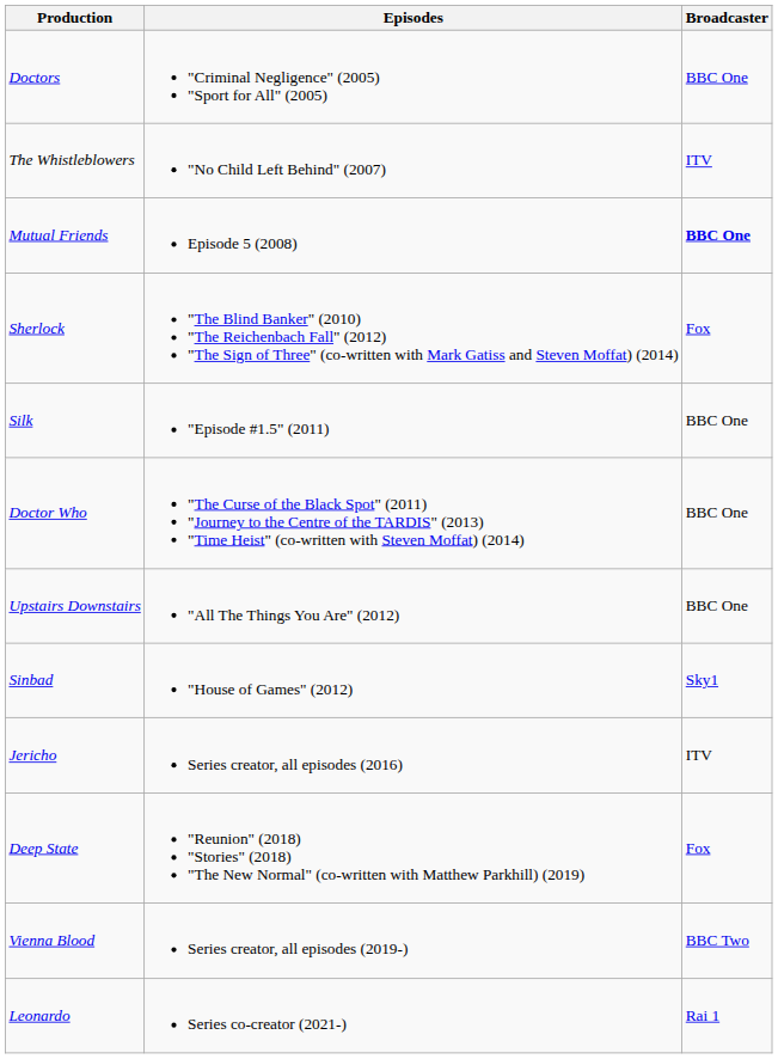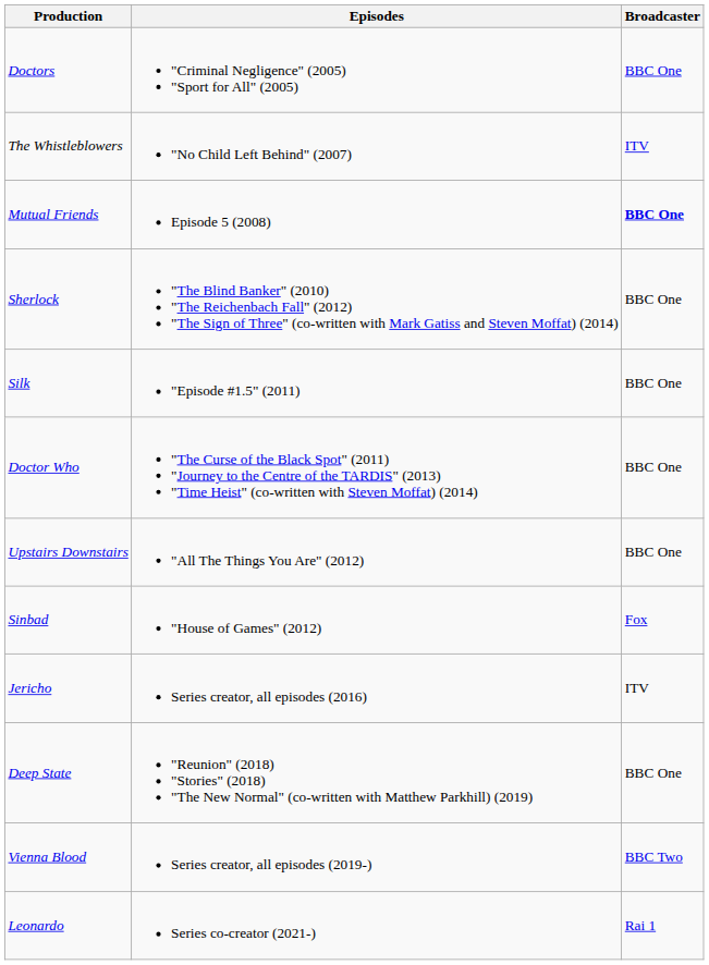Sherlock | Broadcaster: Fox -> BBC One
Sinbad | Broadcaster: Sky1 -> Fox
Deep State | Broadcaster: Fox -> BBC One
